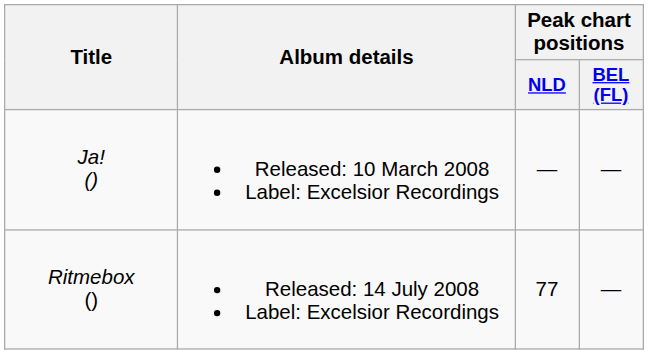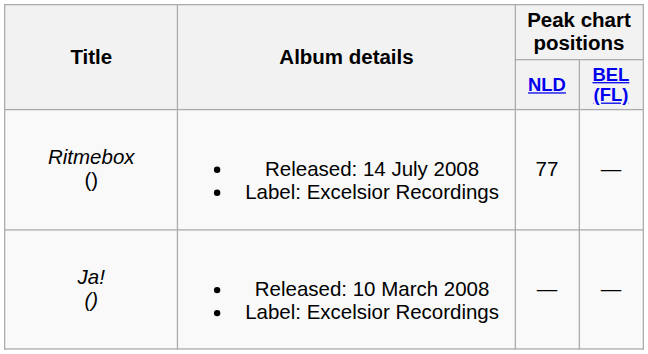rows swapped: Ja! () <-> Ritmebox ()
